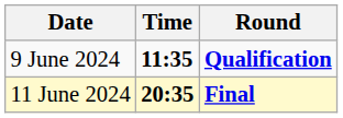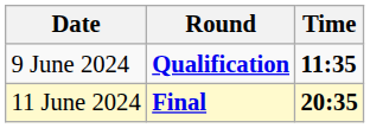columns swapped: Time <-> Round
